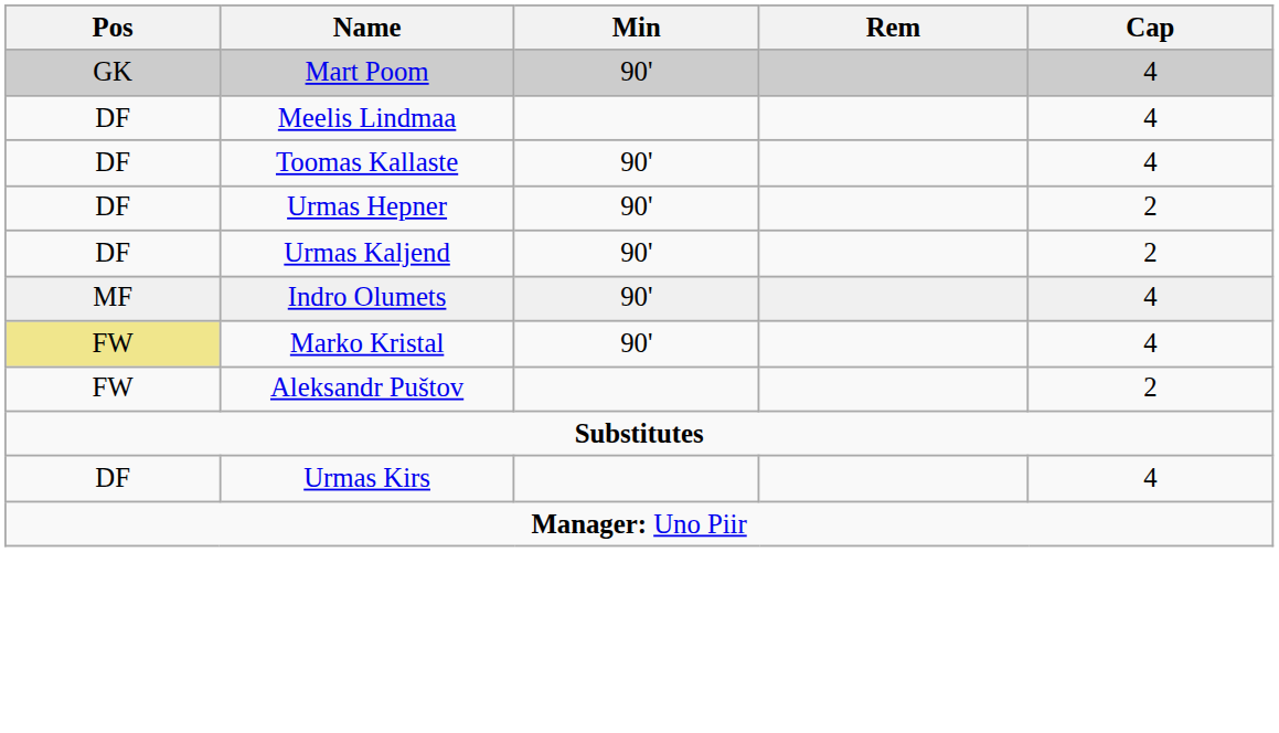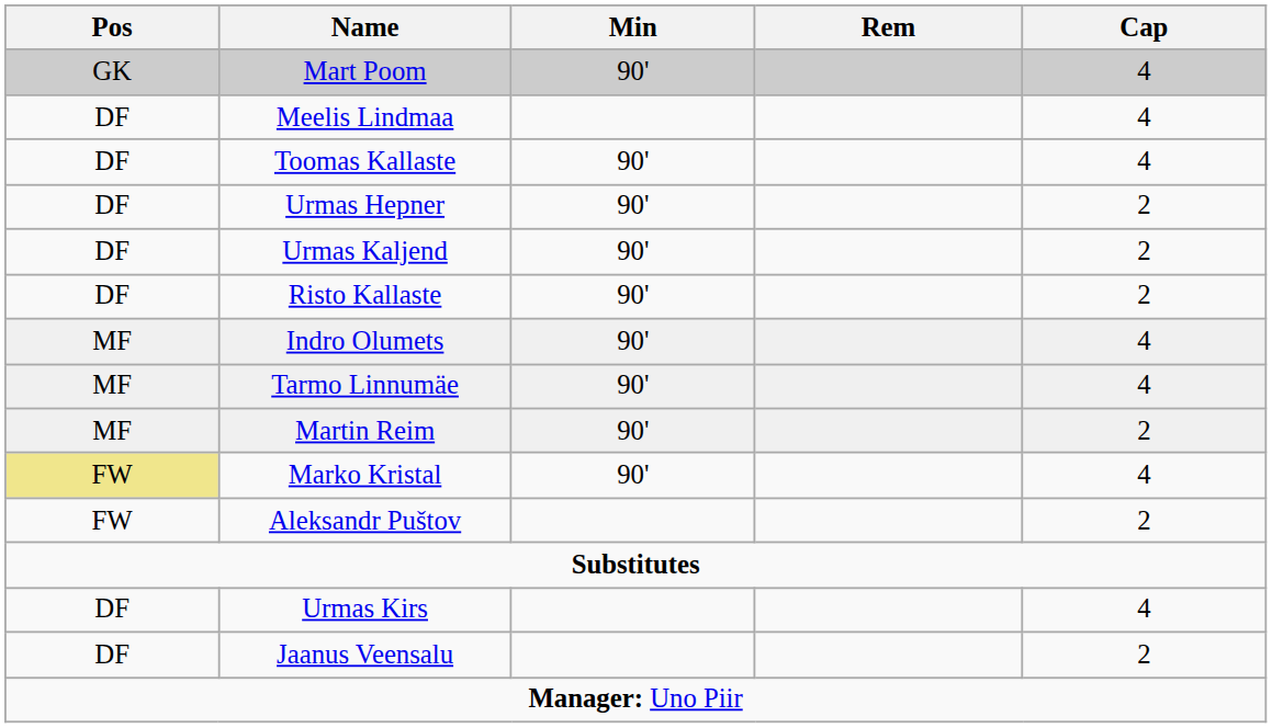+ row: DF | Risto Kallaste | 90' | 2
+ row: MF | Tarmo Linnumäe | 90' | 4
+ row: MF | Martin Reim | 90' | 2
+ row: DF | Jaanus Veensalu | 2
